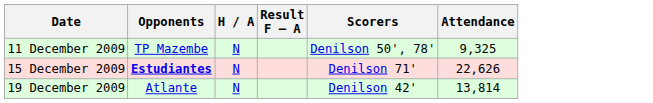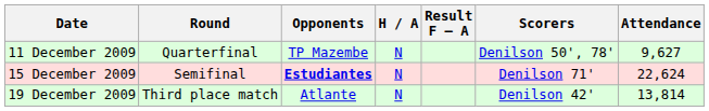+ column: Round | Quarterfinal | Semifinal | Third place match
11 December 2009 | Attendance: 9,325 -> 9,627
15 December 2009 | Attendance: 22,626 -> 22,624
